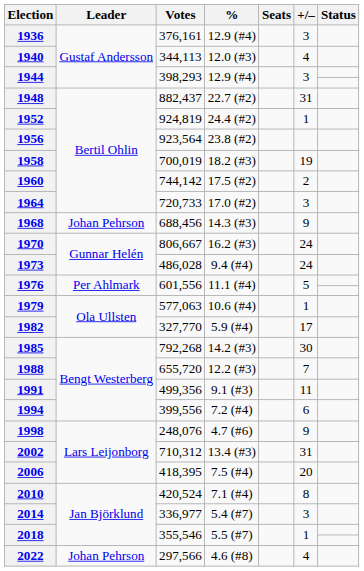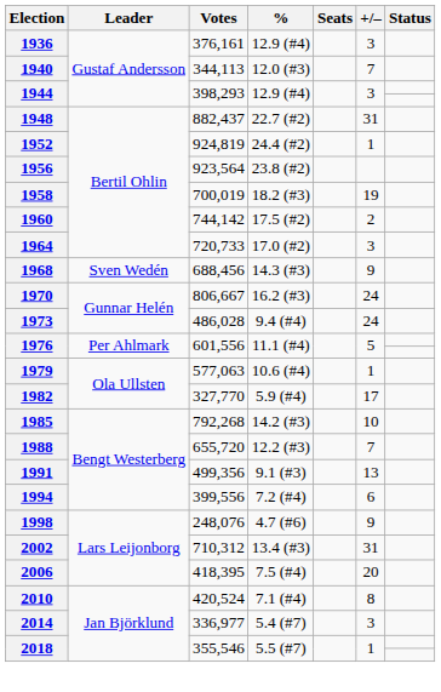1940 | +/–: 4 -> 7
1968 | Leader: Johan Pehrson -> Sven Wedén
1985 | +/–: 30 -> 10
1991 | +/–: 11 -> 13
- row: 2022 | Johan Pehrson | 297,566 | 4.6 (#8) | 4
